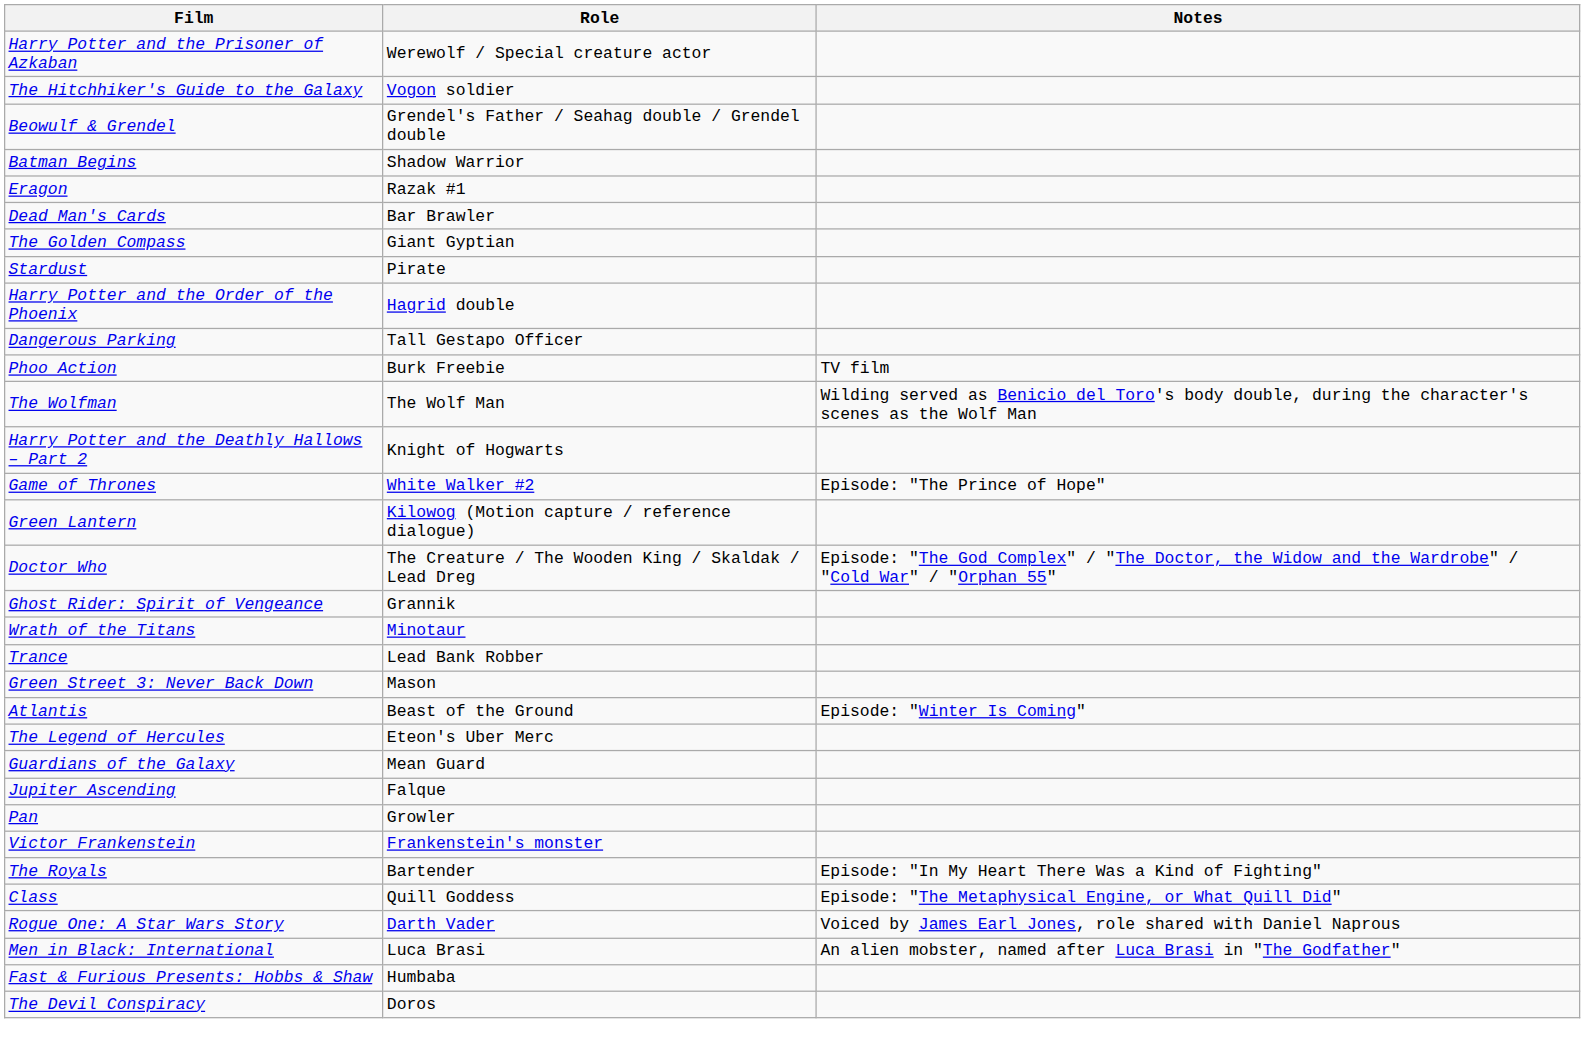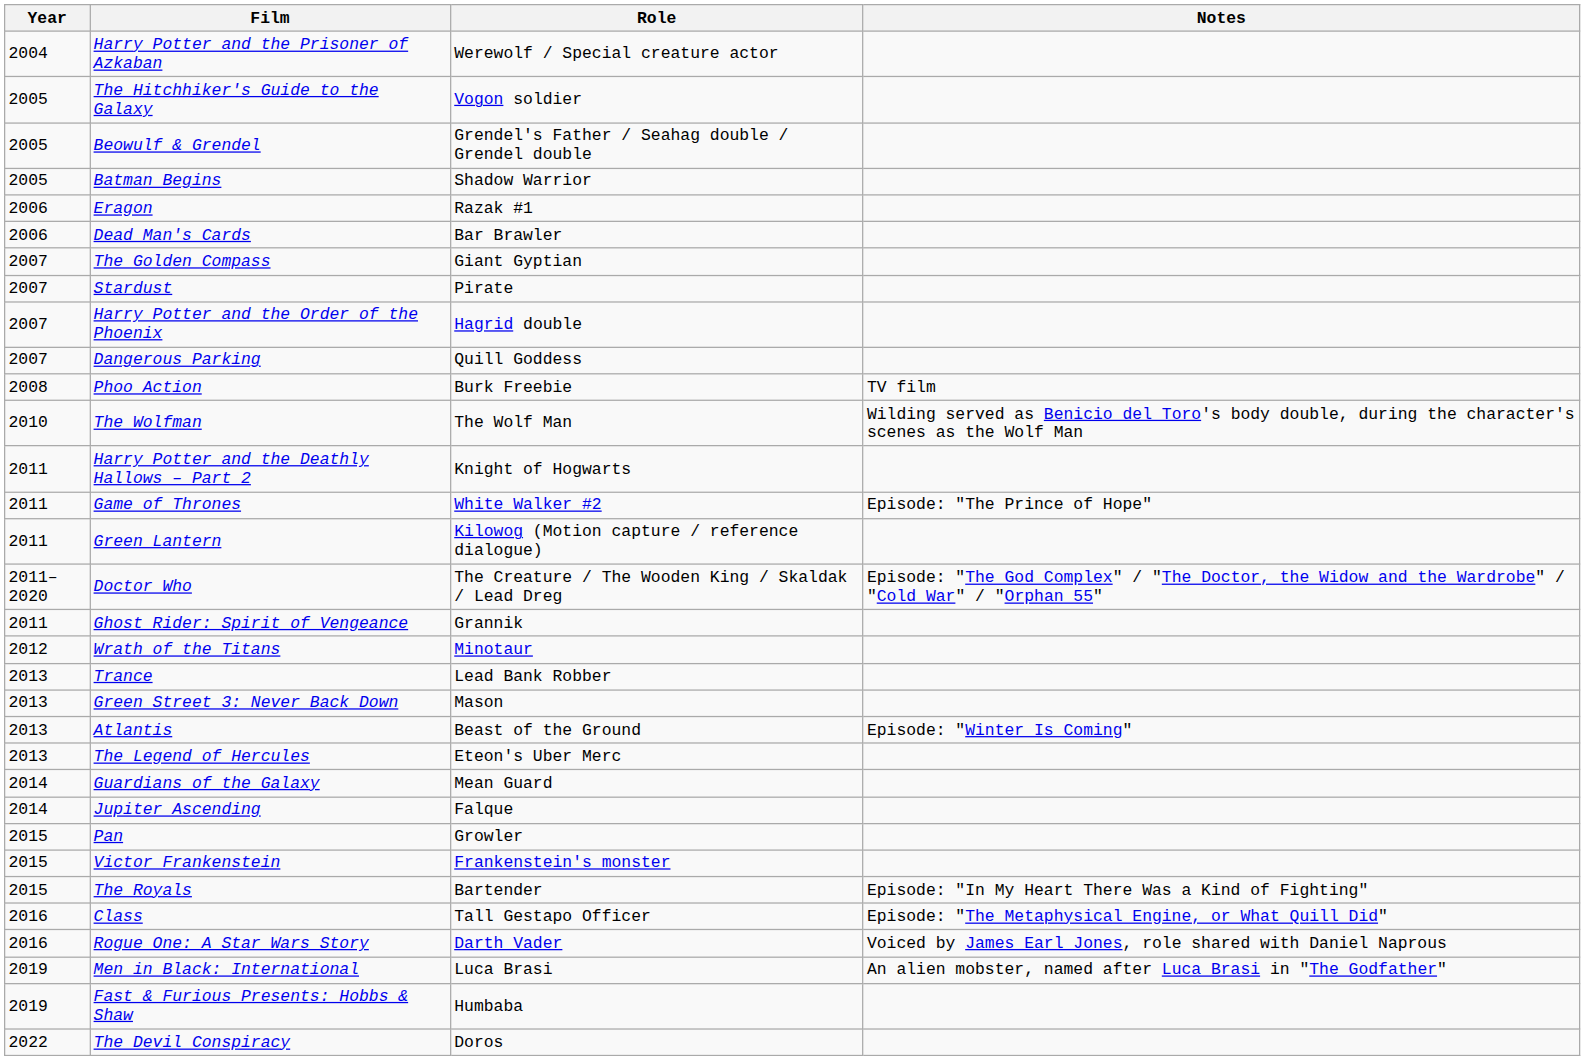+ column: Year | 2004 | 2005 | 2005 | 2005 | 2006 | 2006 | 2007 | 2007 | 2007 | 2007 | 2008 | 2010 | 2011 | 2011 | 2011 | 2011–2020 | 2011 | 2012 | 2013 | 2013 | 2013 | 2013 | 2014 | 2014 | 2015 | 2015 | 2015 | 2016 | 2016 | 2019 | 2019 | 2022
Dangerous Parking | Role: Tall Gestapo Officer -> Quill Goddess
Class | Role: Quill Goddess -> Tall Gestapo Officer
